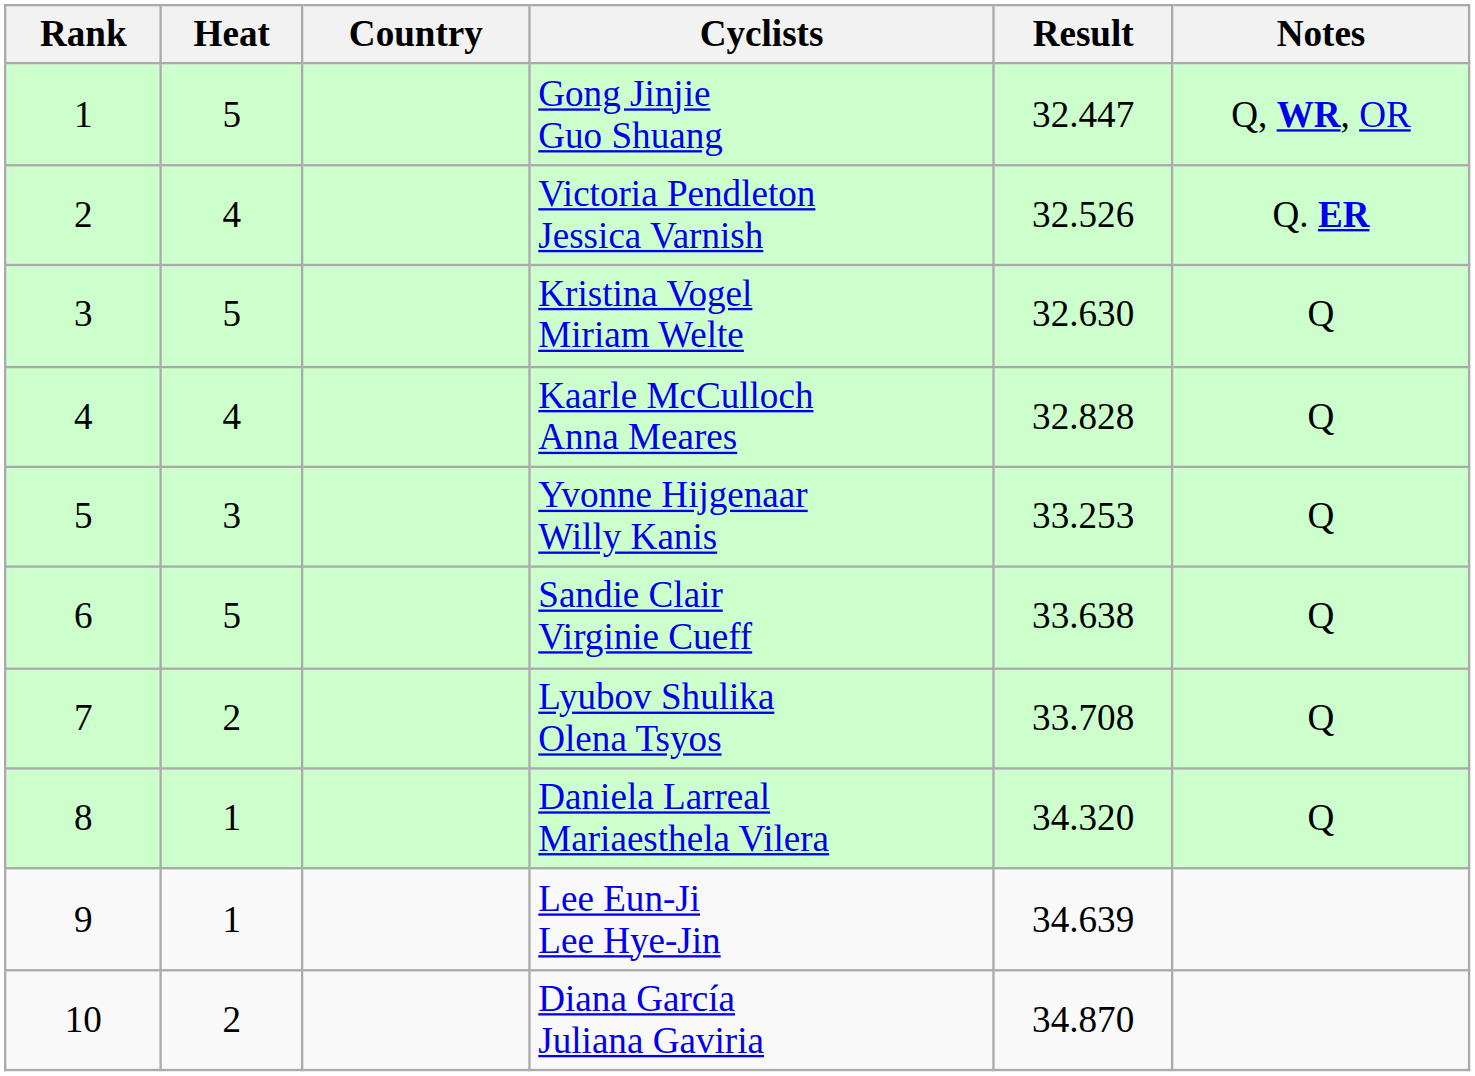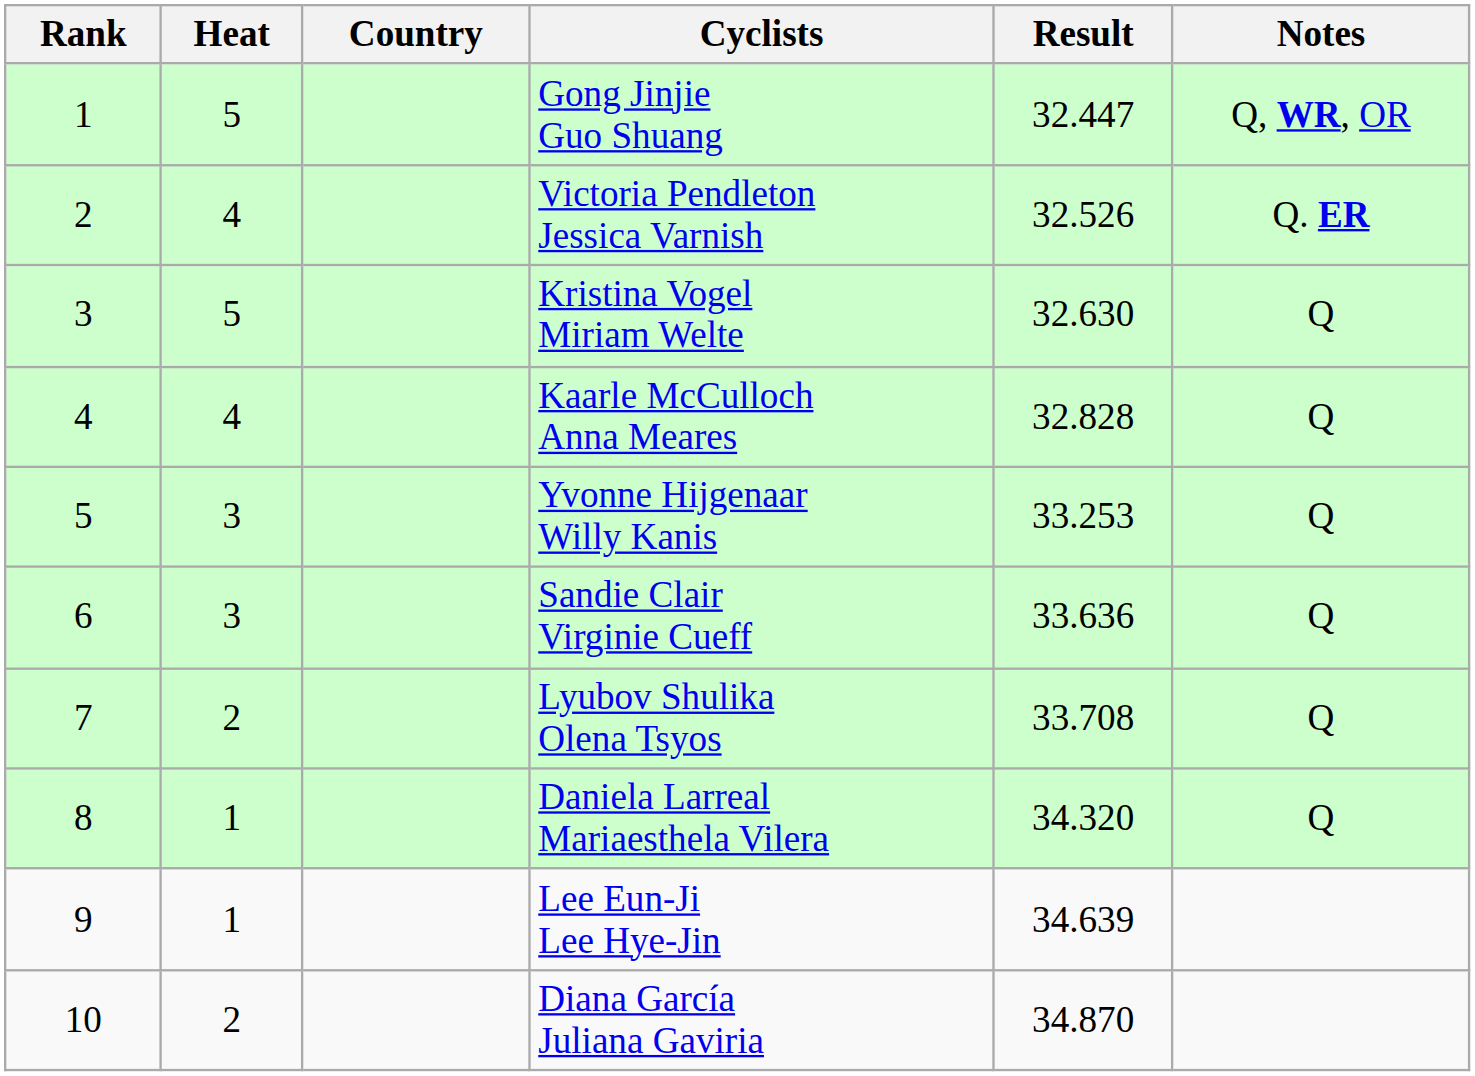Sandie Clair Virginie Cueff | Heat: 5 -> 3
Sandie Clair Virginie Cueff | Result: 33.638 -> 33.636
